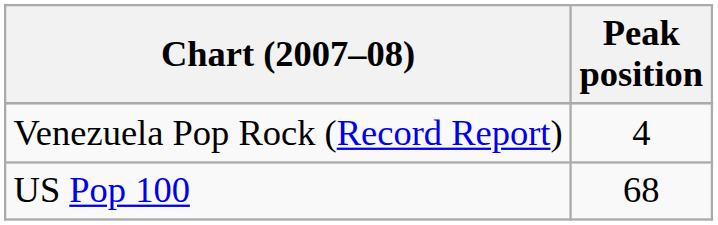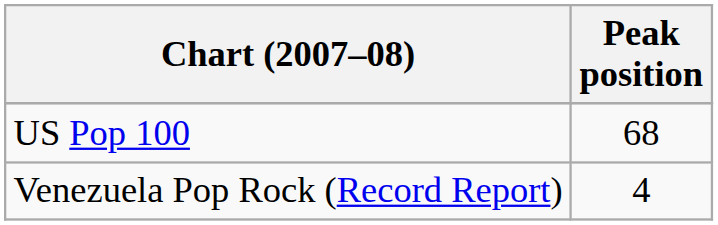rows swapped: US Pop 100 <-> Venezuela Pop Rock (Record Report)
